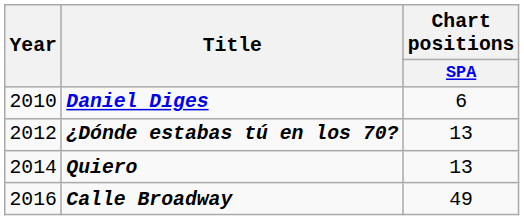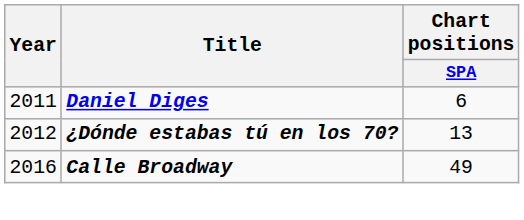Daniel Diges | Year: 2010 -> 2011
- row: 2014 | Quiero | 13
